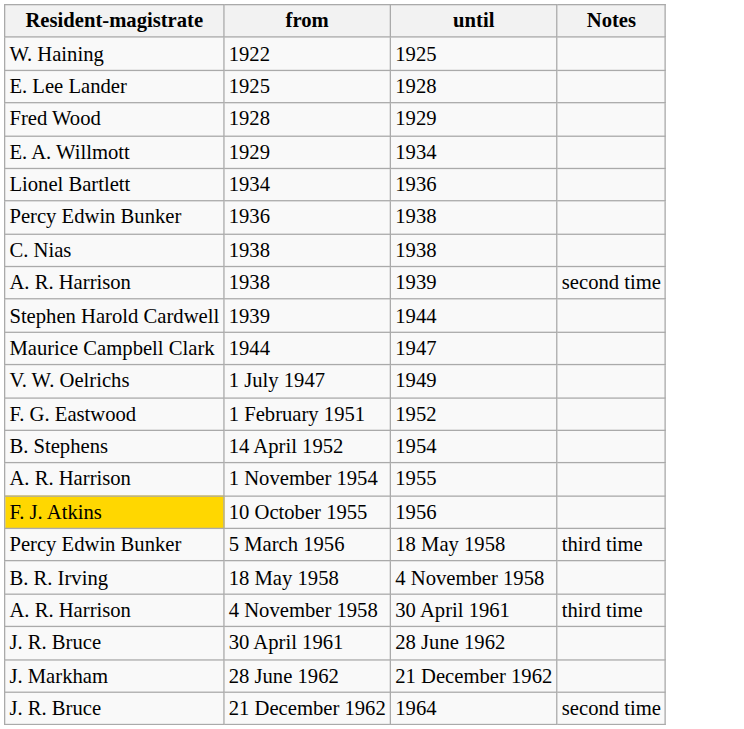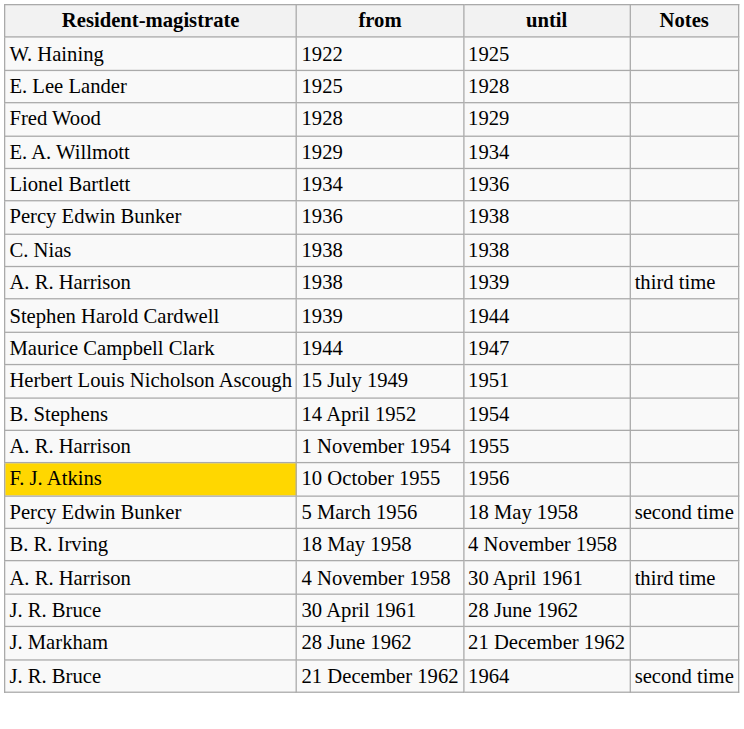1938 / 1939 | Notes: second time -> third time
- row: V. W. Oelrichs | 1 July 1947 | 1949
+ row: Herbert Louis Nicholson Ascough | 15 July 1949 | 1951
- row: F. G. Eastwood | 1 February 1951 | 1952
5 March 1956 | Notes: third time -> second time
